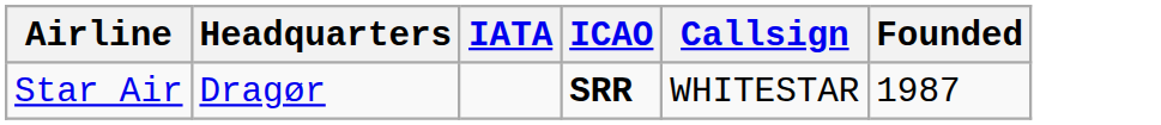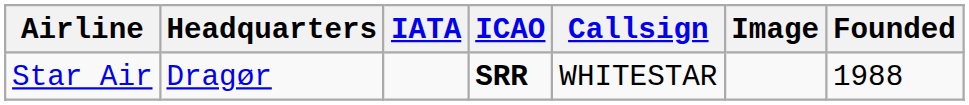+ column: Image
Star Air | Founded: 1987 -> 1988
